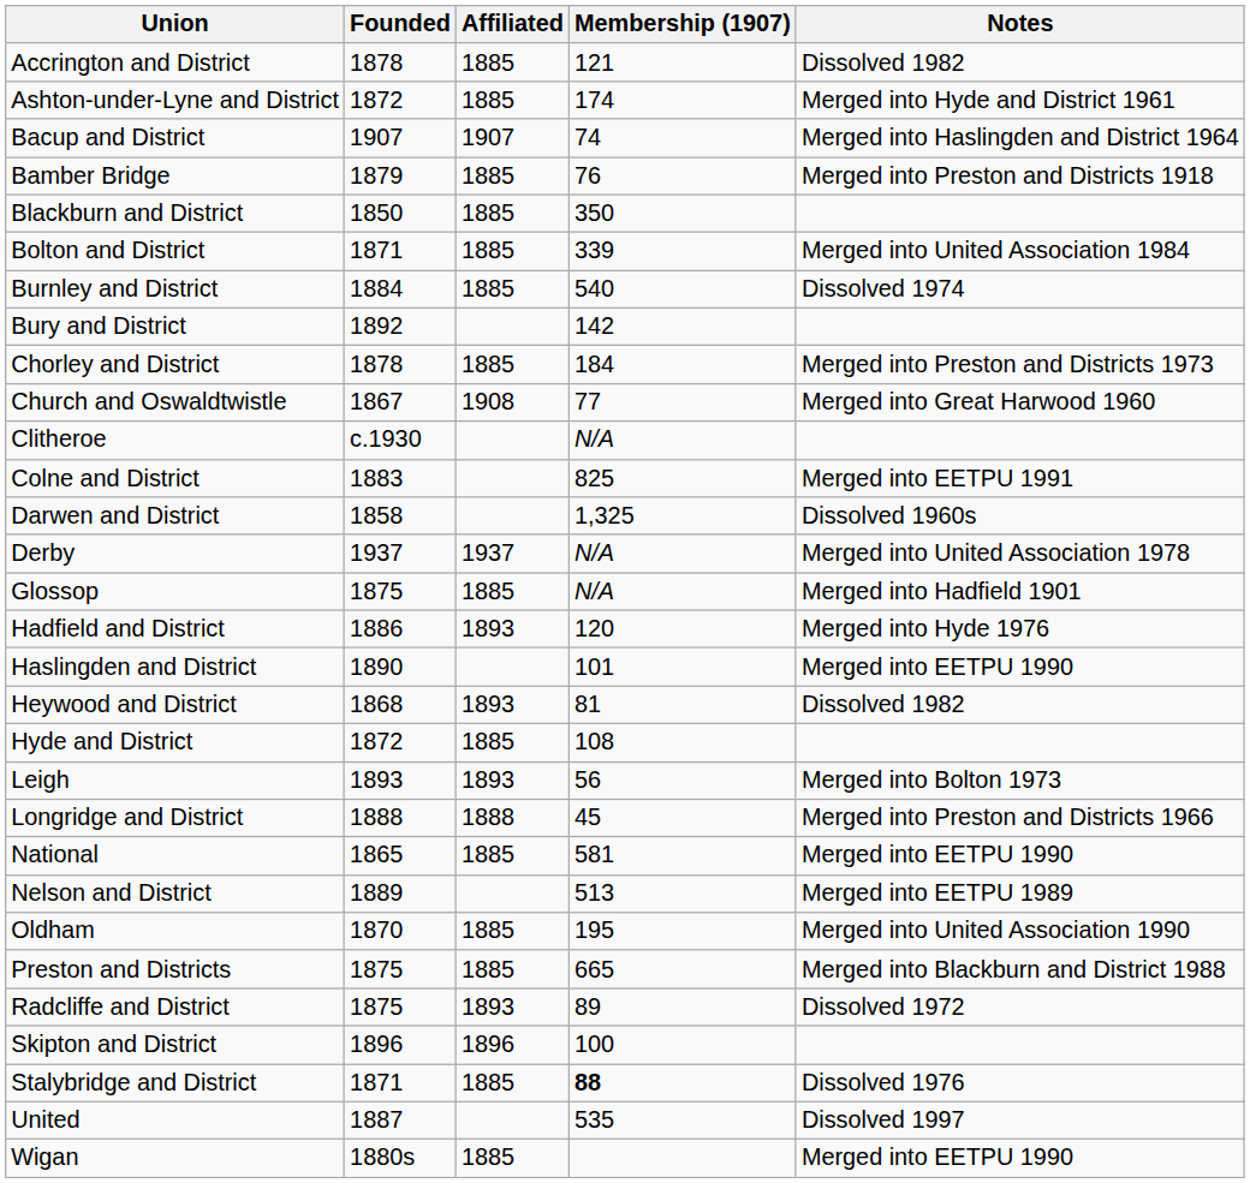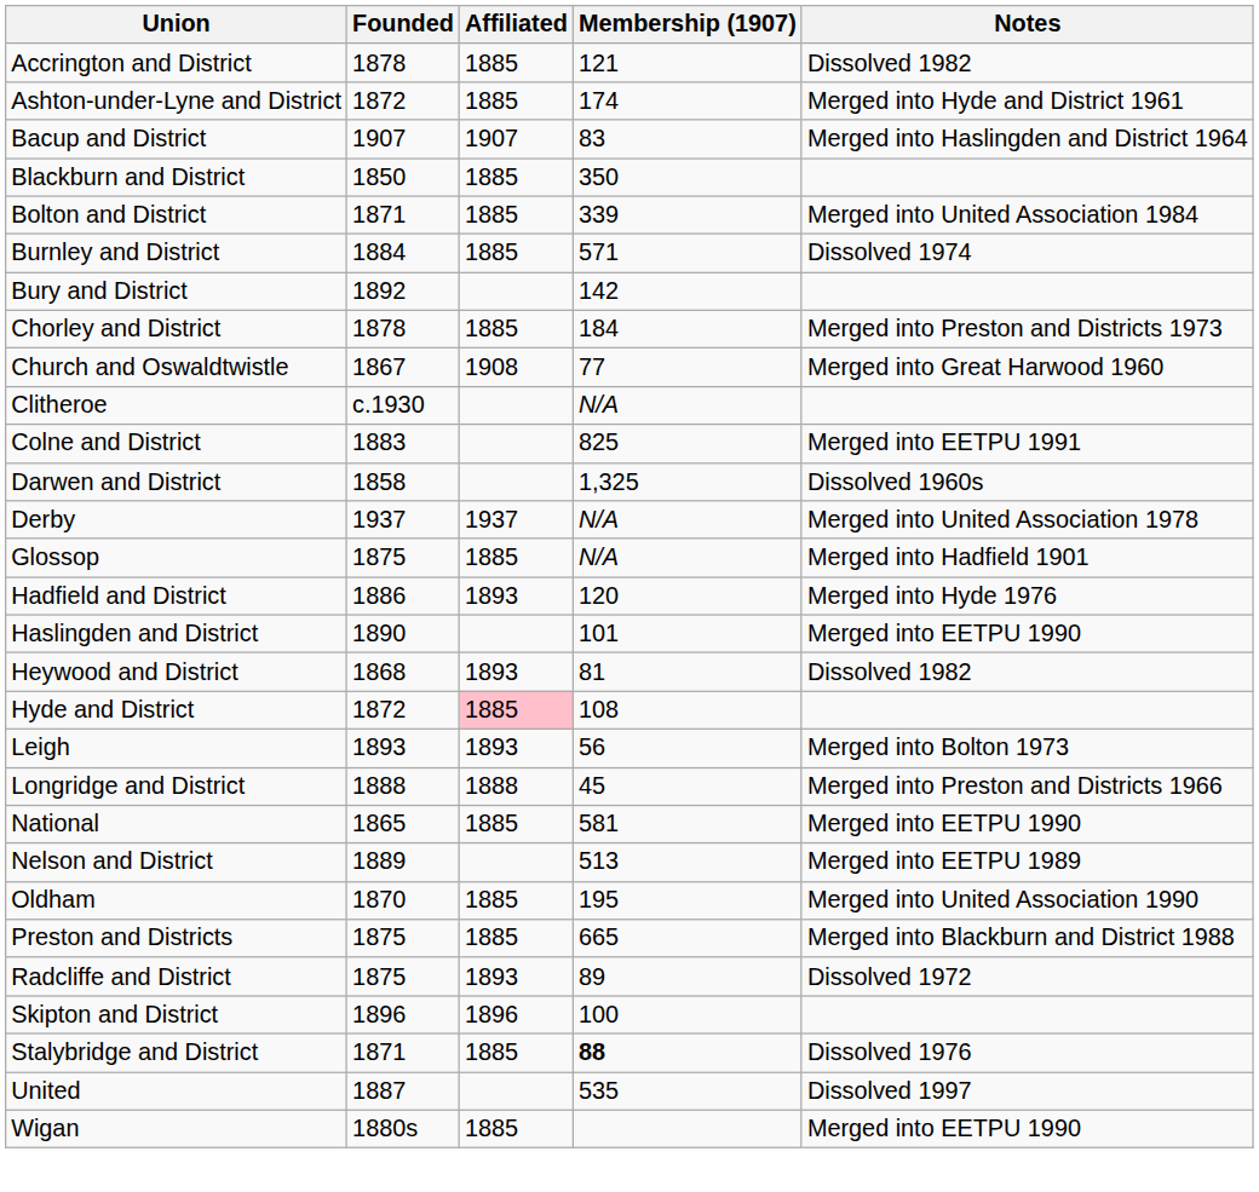Bacup and District | Membership (1907): 74 -> 83
- row: Bamber Bridge | 1879 | 1885 | 76 | Merged into Preston and Districts 1918
Burnley and District | Membership (1907): 540 -> 571
Hyde and District | Affiliated: no background -> pink background
